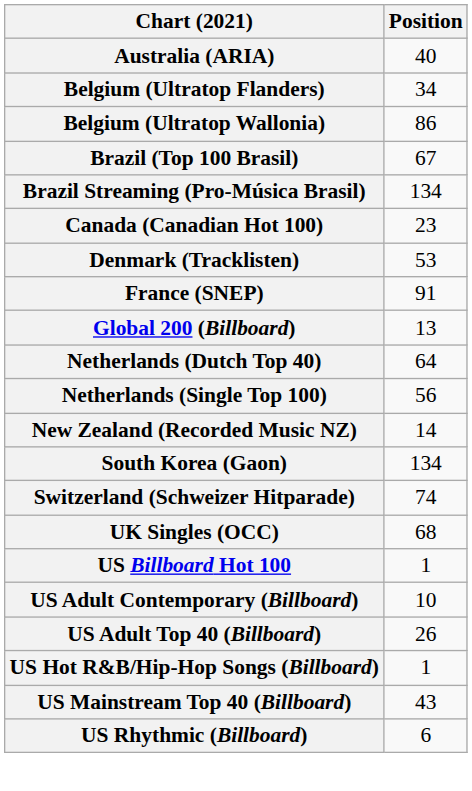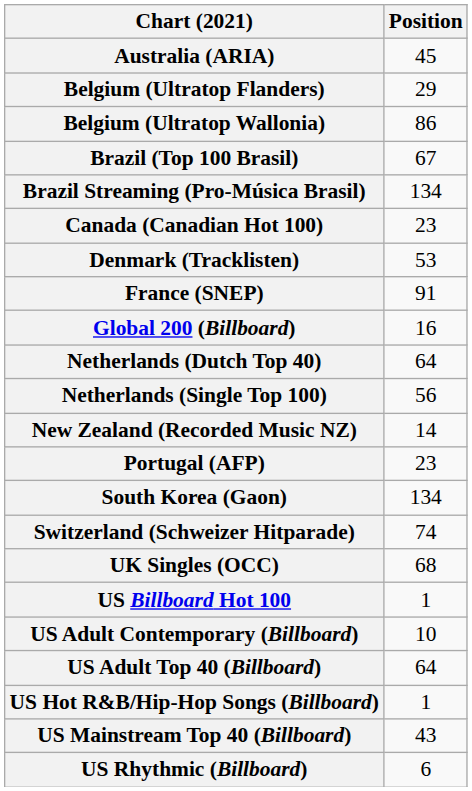Australia (ARIA) | Position: 40 -> 45
Belgium (Ultratop Flanders) | Position: 34 -> 29
Global 200 (Billboard) | Position: 13 -> 16
+ row: Portugal (AFP) | 23
US Adult Top 40 (Billboard) | Position: 26 -> 64
